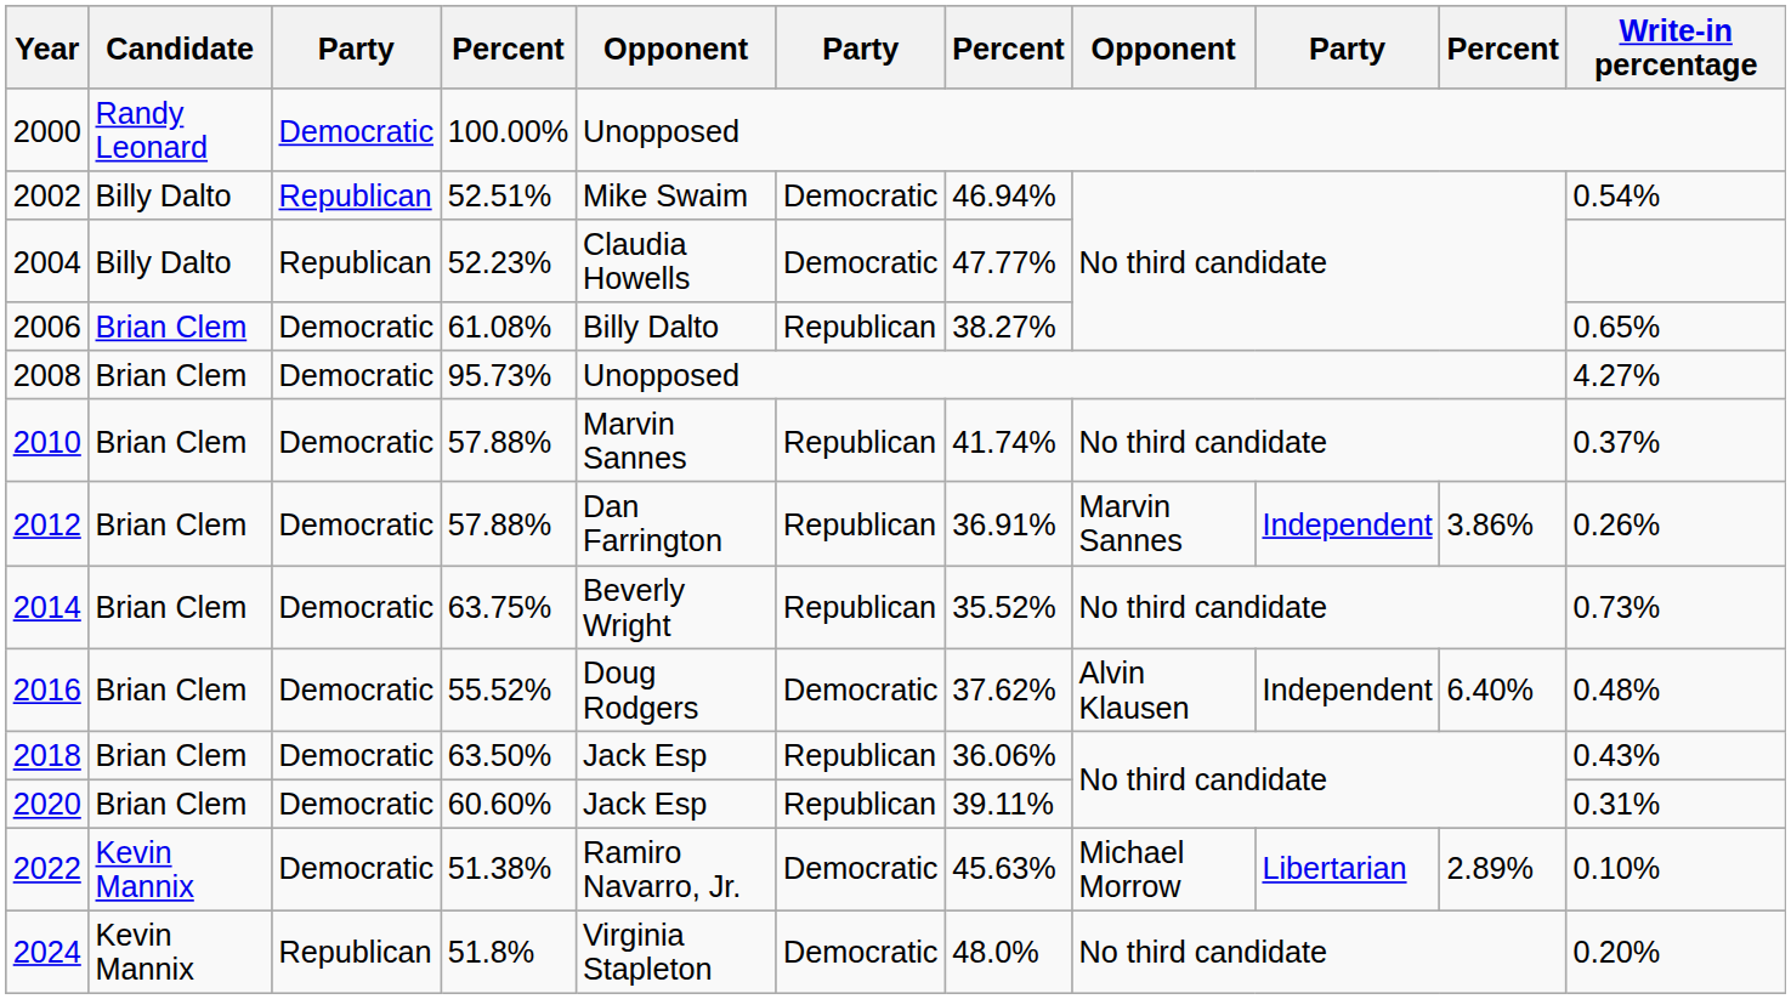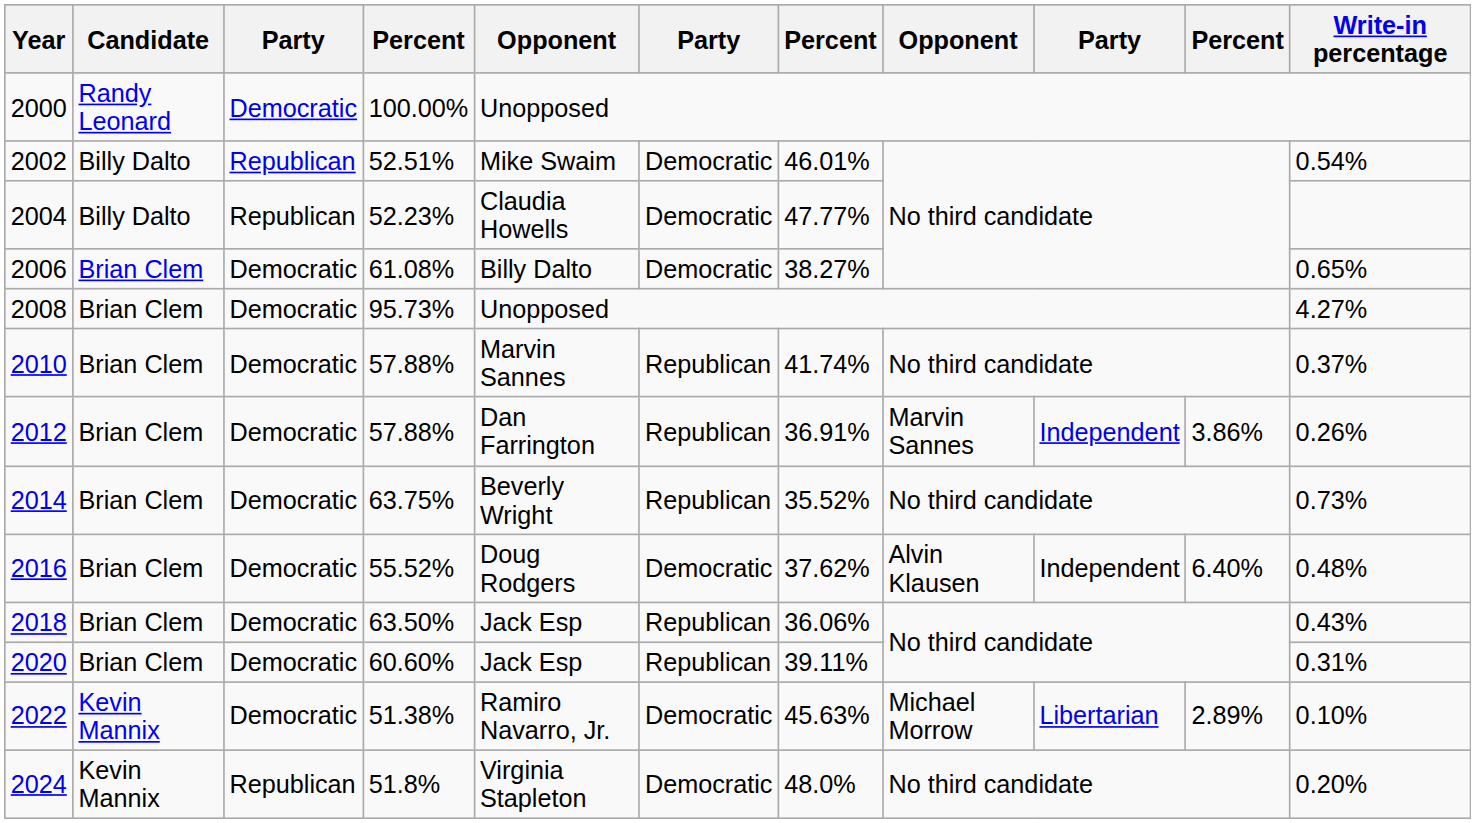2002 | column 7: 46.94% -> 46.01%
2006 | column 6: Republican -> Democratic
